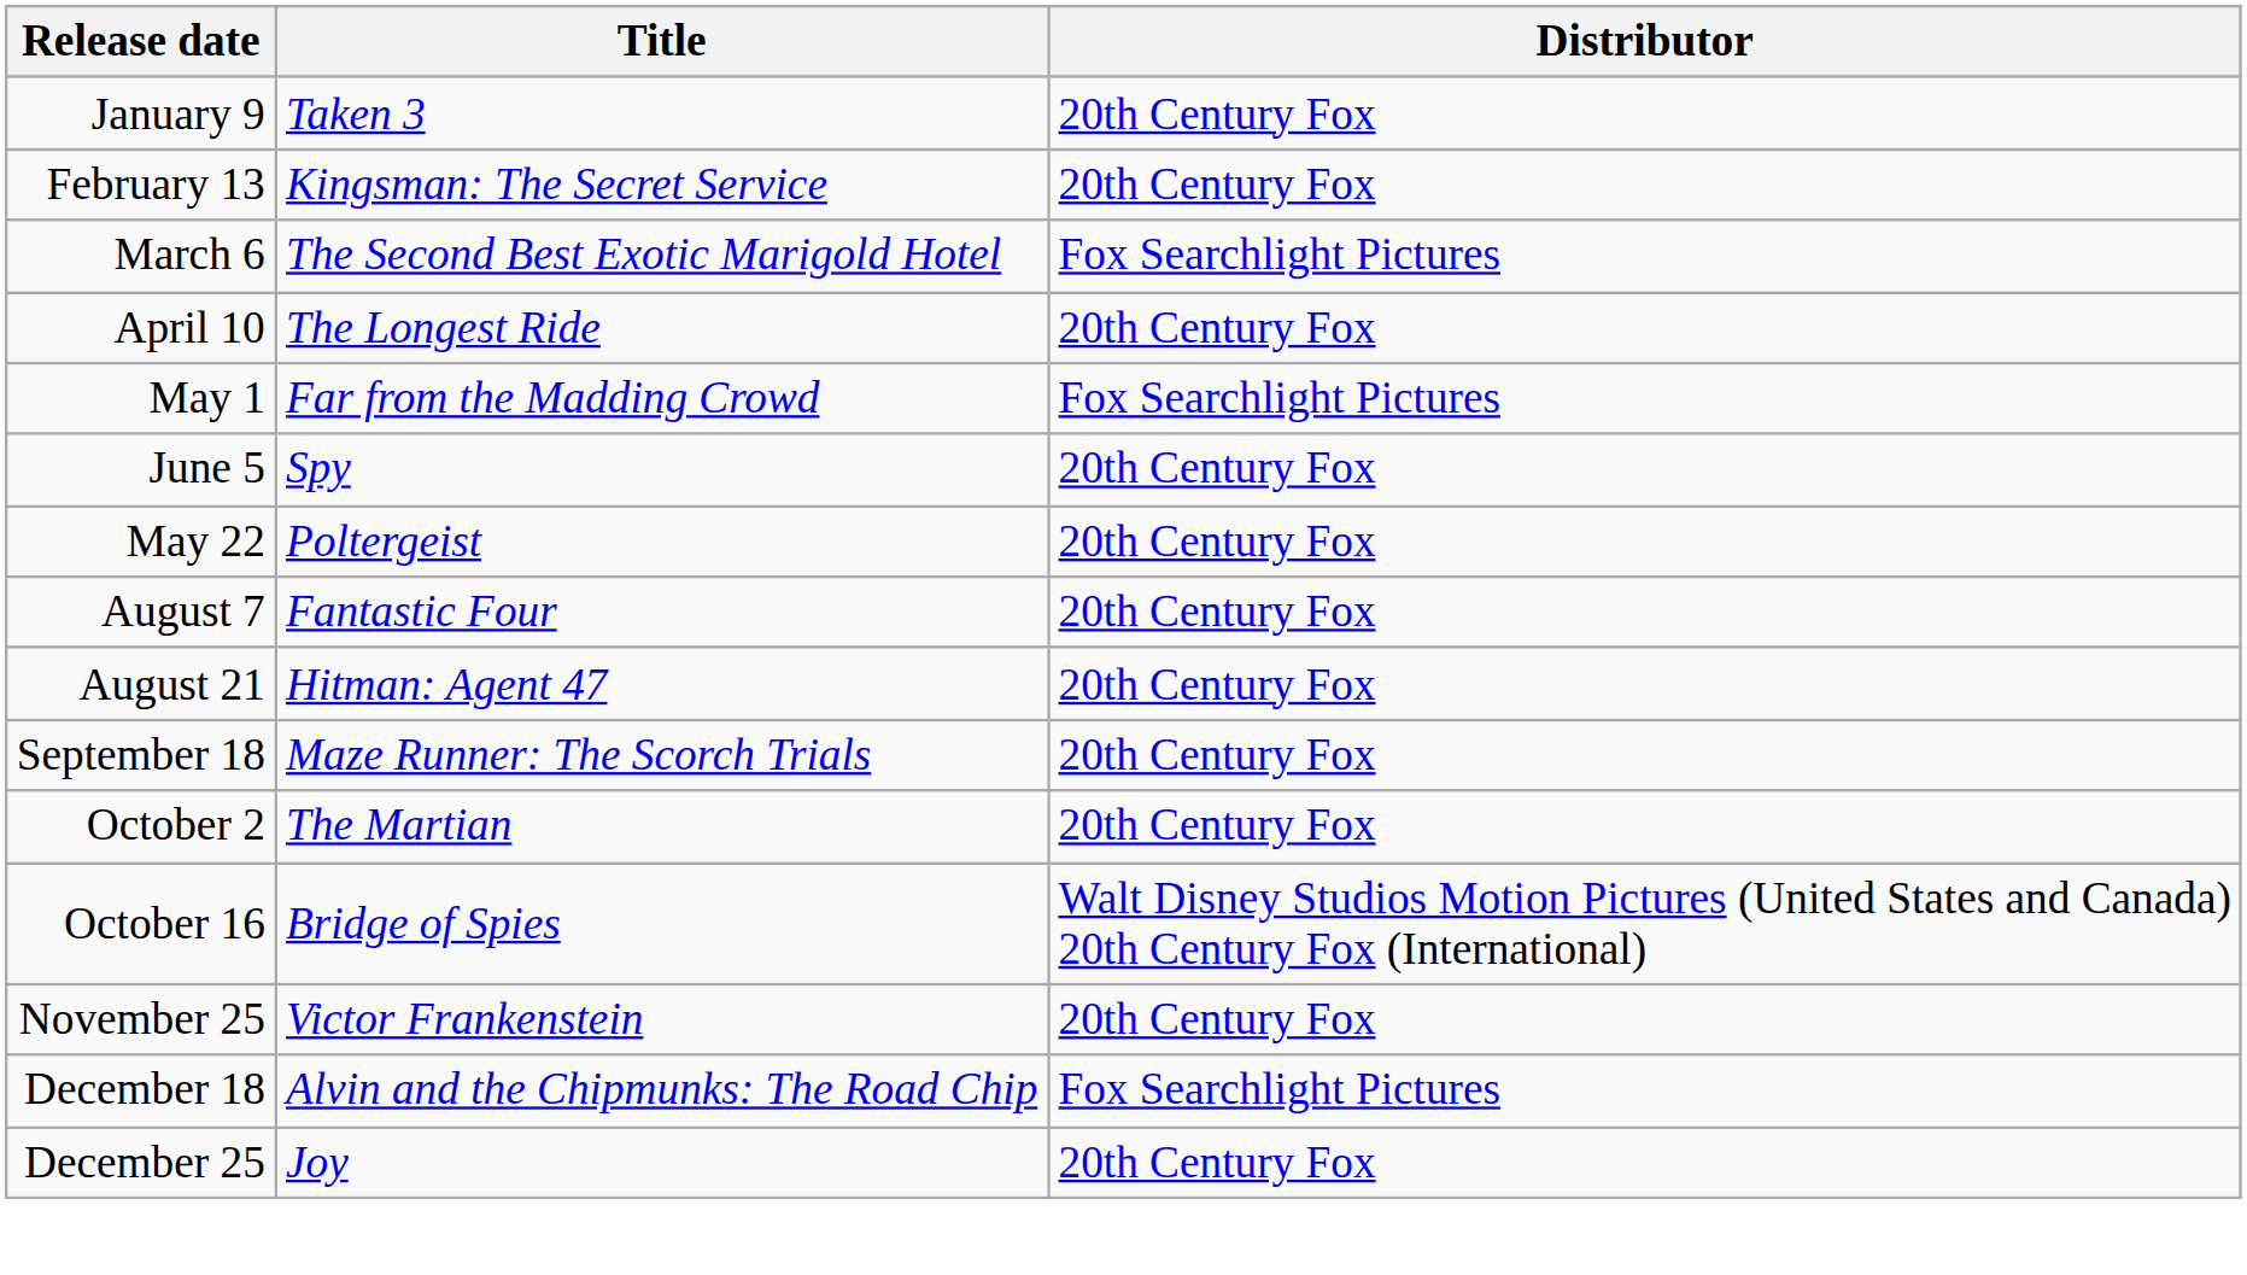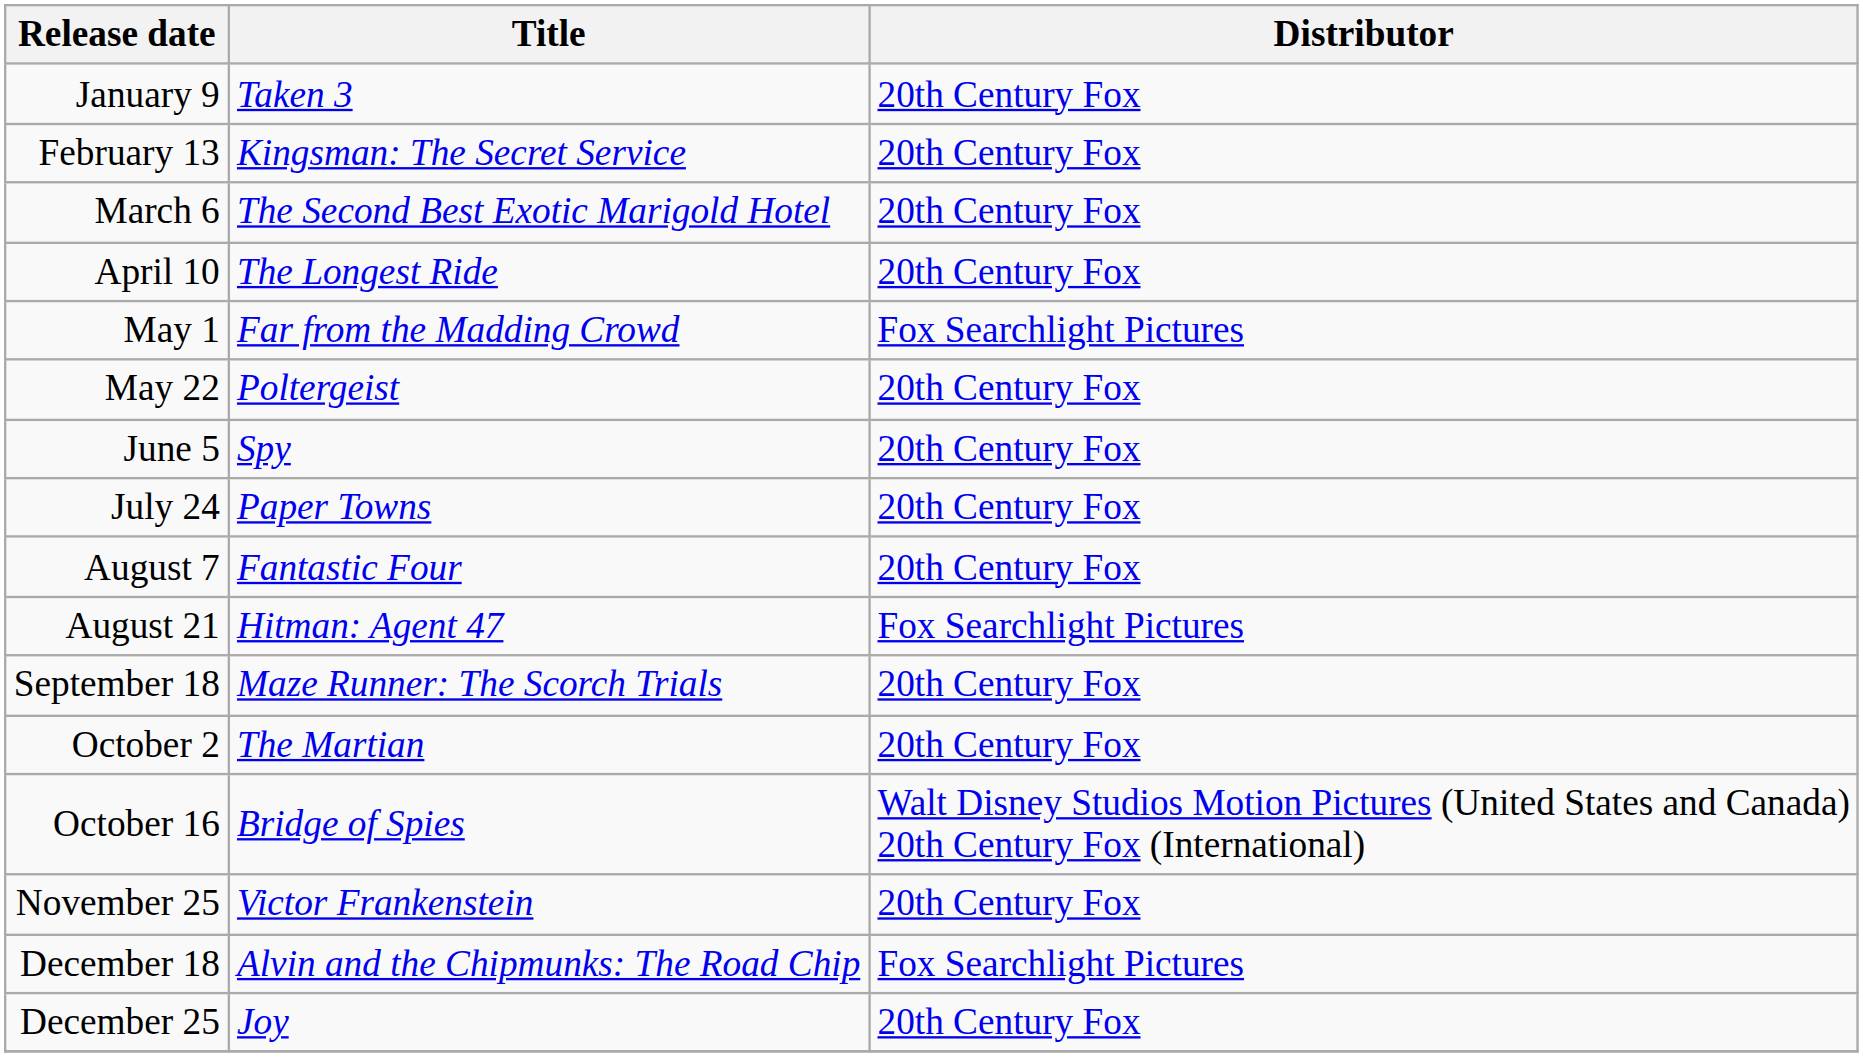March 6 | Distributor: Fox Searchlight Pictures -> 20th Century Fox
rows swapped: May 22 <-> June 5
+ row: July 24 | Paper Towns | 20th Century Fox
August 21 | Distributor: 20th Century Fox -> Fox Searchlight Pictures
